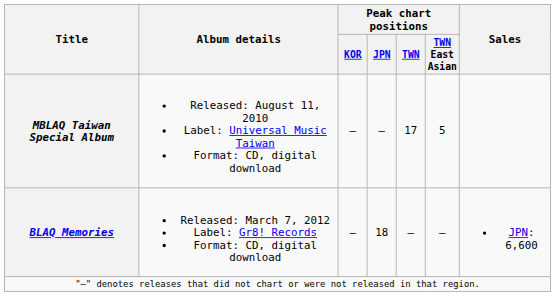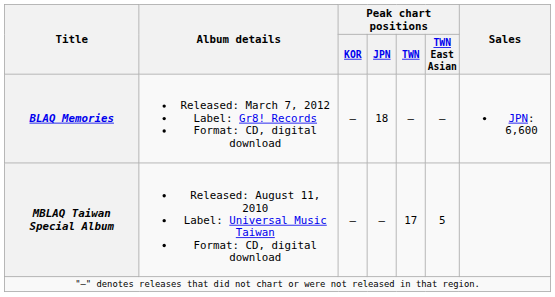rows swapped: MBLAQ Taiwan Special Album <-> BLAQ Memories
